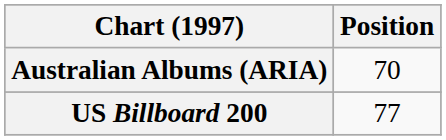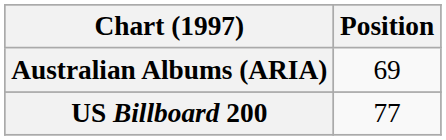Australian Albums (ARIA) | Position: 70 -> 69
